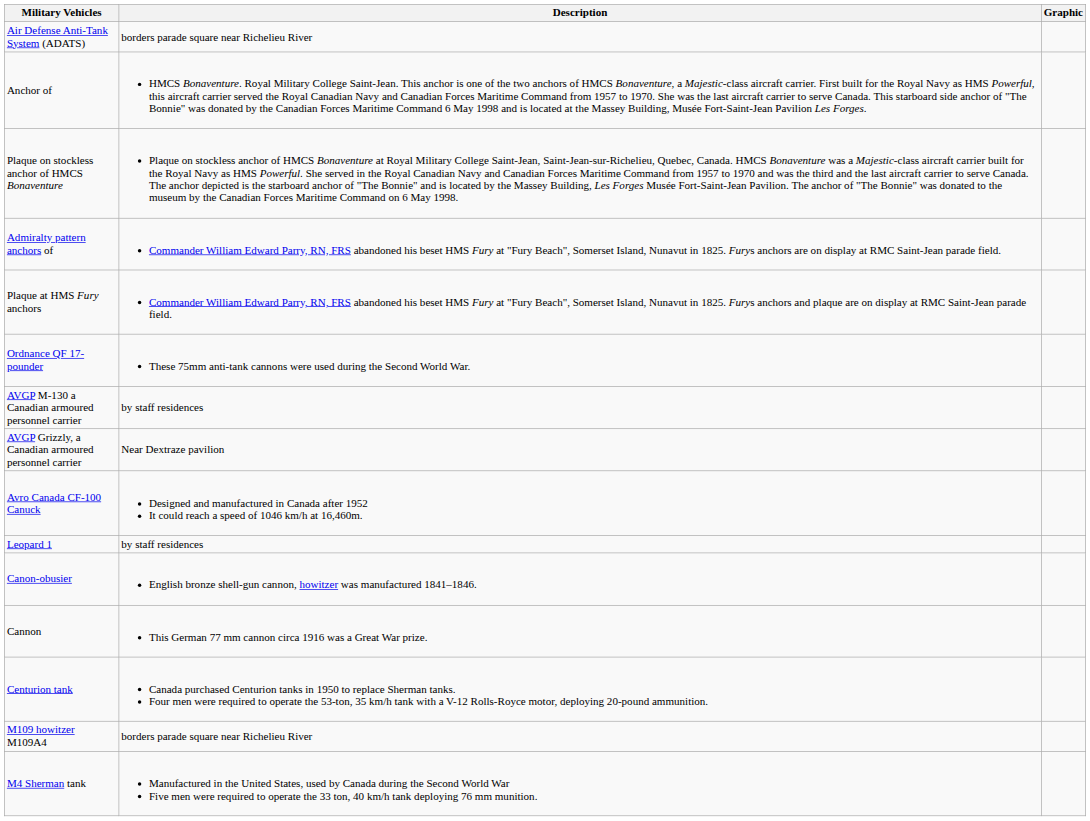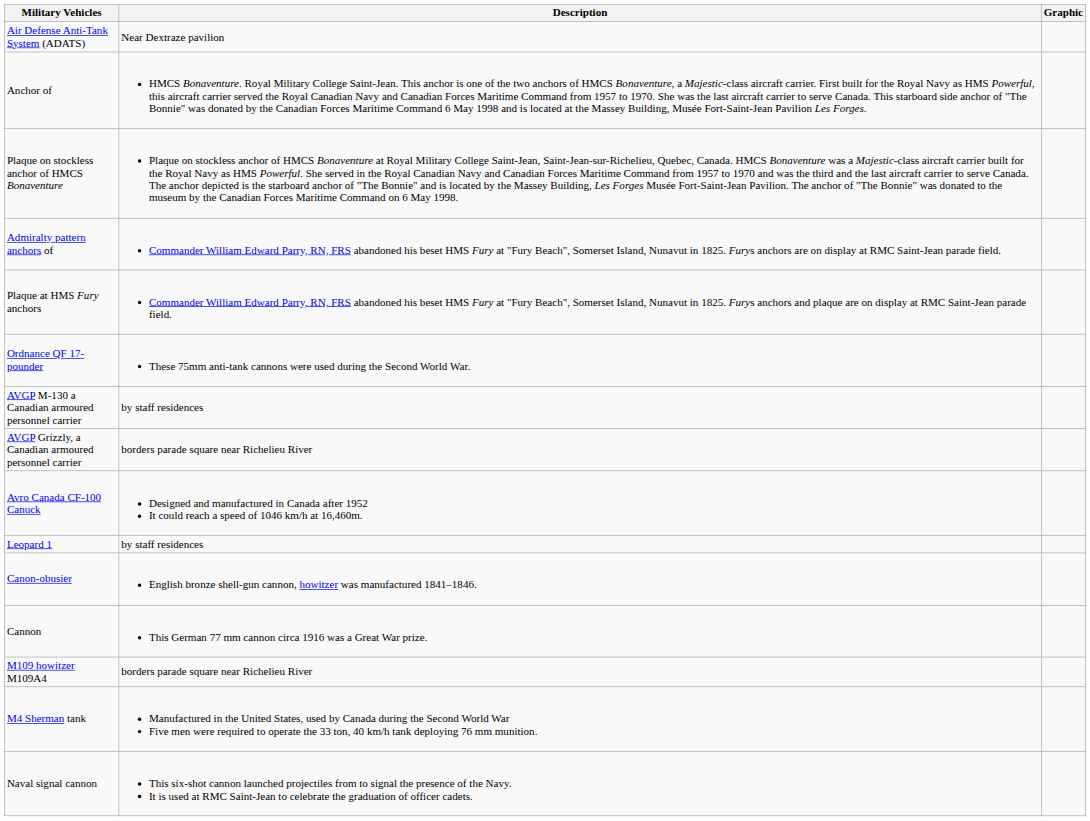Air Defense Anti-Tank System (ADATS) | Description: borders parade square near Richelieu River -> Near Dextraze pavilion
AVGP Grizzly, a Canadian armoured personnel carrier | Description: Near Dextraze pavilion -> borders parade square near Richelieu River
- row: Centurion tank | Canada purchased Centurion tanks in 1950 to replace Sherman tanks. Four men were required to operate the 53-ton, 35 km/h tank with a V-12 Rolls-Royce motor, deploying 20-pound ammunition.
+ row: Naval signal cannon | This six-shot cannon launched projectiles from to signal the presence of the Navy. It is used at RMC Saint-Jean to celebrate the graduation of officer cadets.
